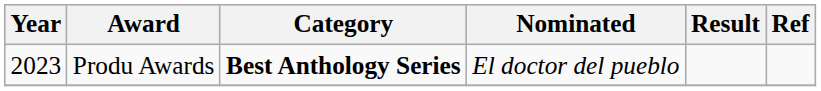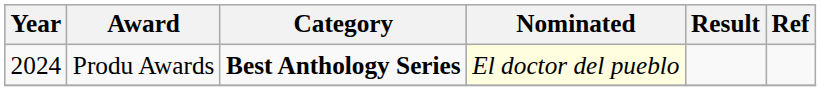Produ Awards | Year: 2023 -> 2024
Produ Awards | Nominated: no background -> lightyellow background
